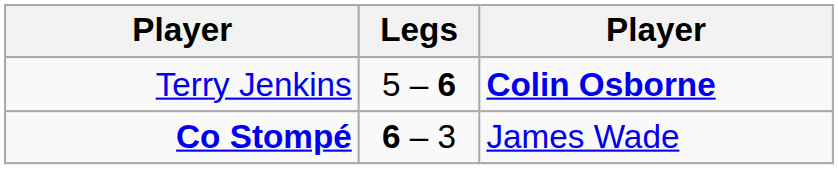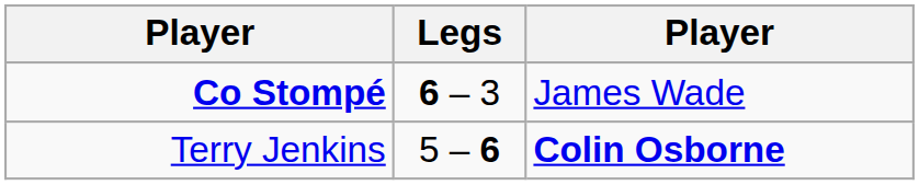rows swapped: Terry Jenkins <-> Co Stompé
